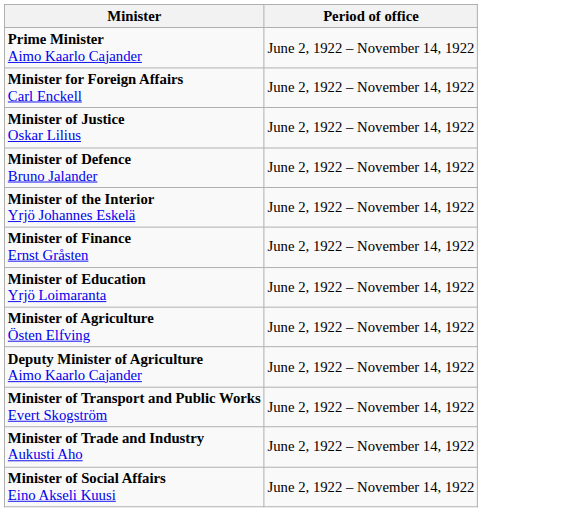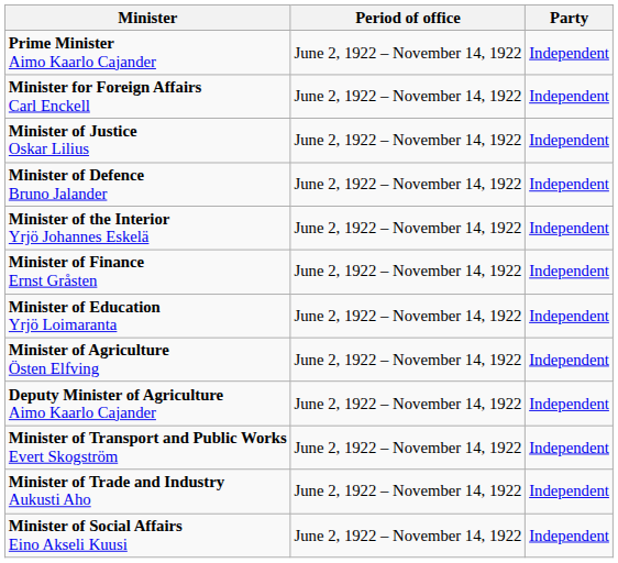+ column: Party | Independent | Independent | Independent | Independent | Independent | Independent | Independent | Independent | Independent | Independent | Independent | Independent
